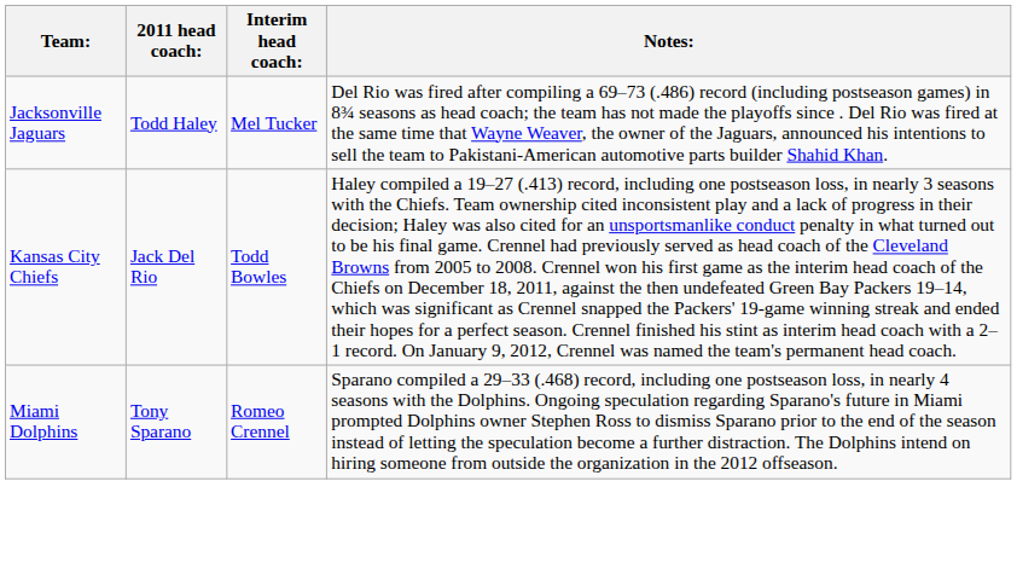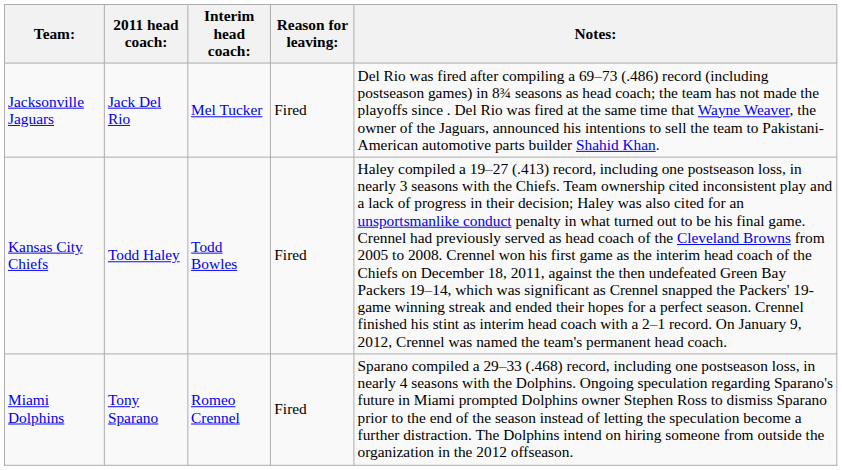+ column: Reason for leaving: | Fired | Fired | Fired
Jacksonville Jaguars | 2011 head coach:: Todd Haley -> Jack Del Rio
Kansas City Chiefs | 2011 head coach:: Jack Del Rio -> Todd Haley
